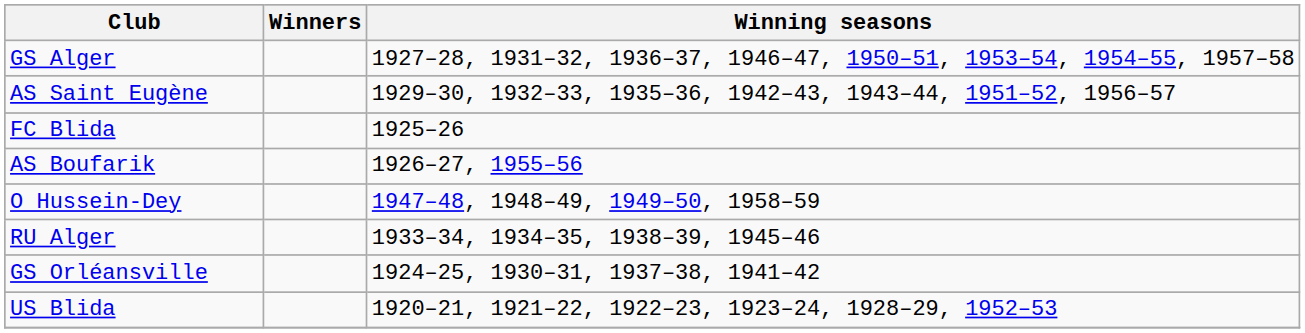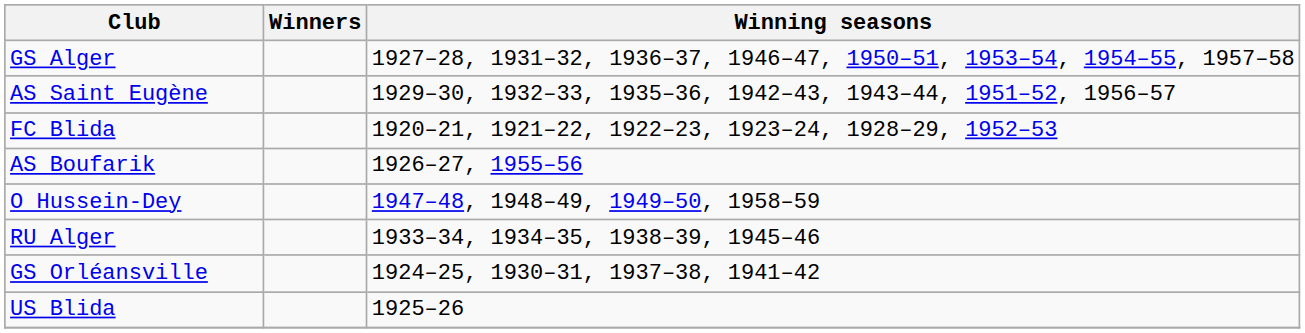FC Blida | Winning seasons: 1925–26 -> 1920–21, 1921–22, 1922–23, 1923–24, 1928–29, 1952–53
US Blida | Winning seasons: 1920–21, 1921–22, 1922–23, 1923–24, 1928–29, 1952–53 -> 1925–26
